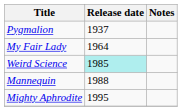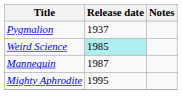- row: My Fair Lady | 1964
Mannequin | Release date: 1988 -> 1987
